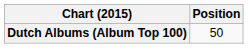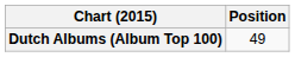Dutch Albums (Album Top 100) | Position: 50 -> 49
